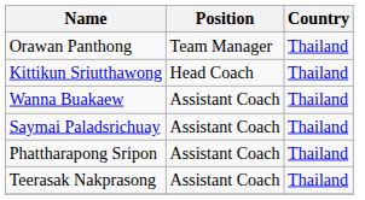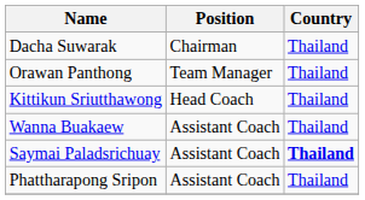+ row: Dacha Suwarak | Chairman | Thailand
Saymai Paladsrichuay | Country: normal -> bold
- row: Teerasak Nakprasong | Assistant Coach | Thailand
